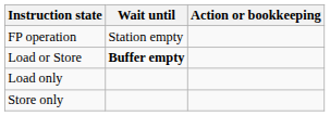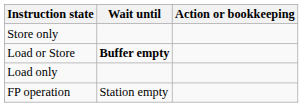rows swapped: FP operation <-> Store only
